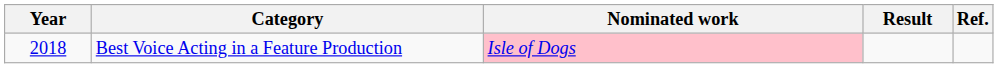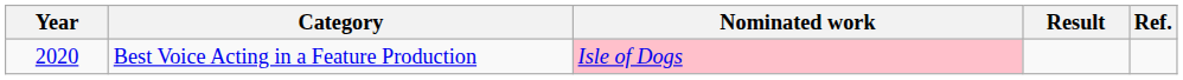Best Voice Acting in a Feature Production | Year: 2018 -> 2020
